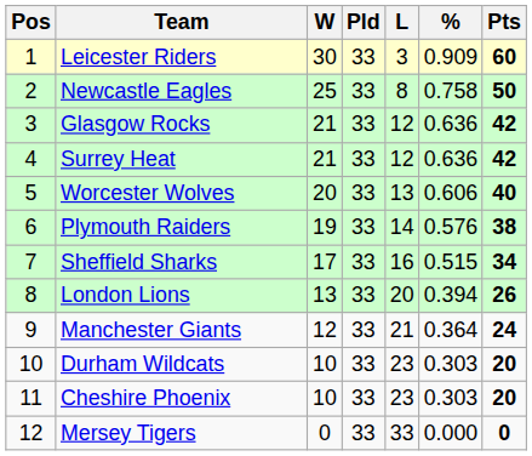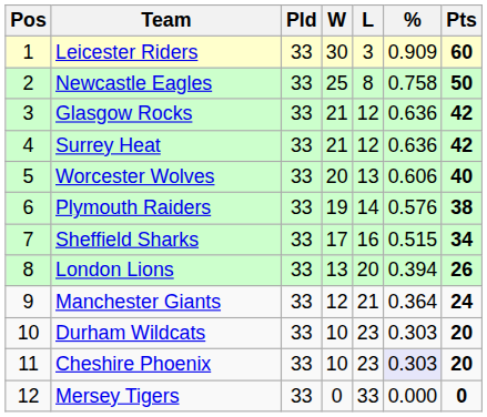columns swapped: Pld <-> W
Cheshire Phoenix | %: no background -> lavender background
